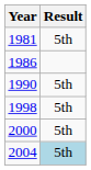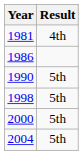1981 | Result: 5th -> 4th
2004 | Result: lightblue background -> no background
